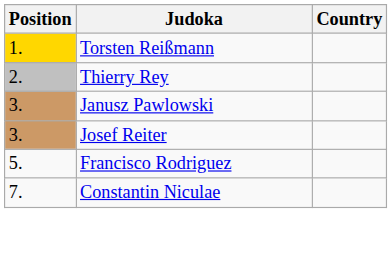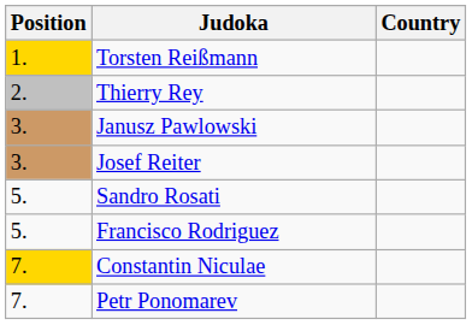+ row: 5. | Sandro Rosati
Constantin Niculae | Position: no background -> gold background
+ row: 7. | Petr Ponomarev
